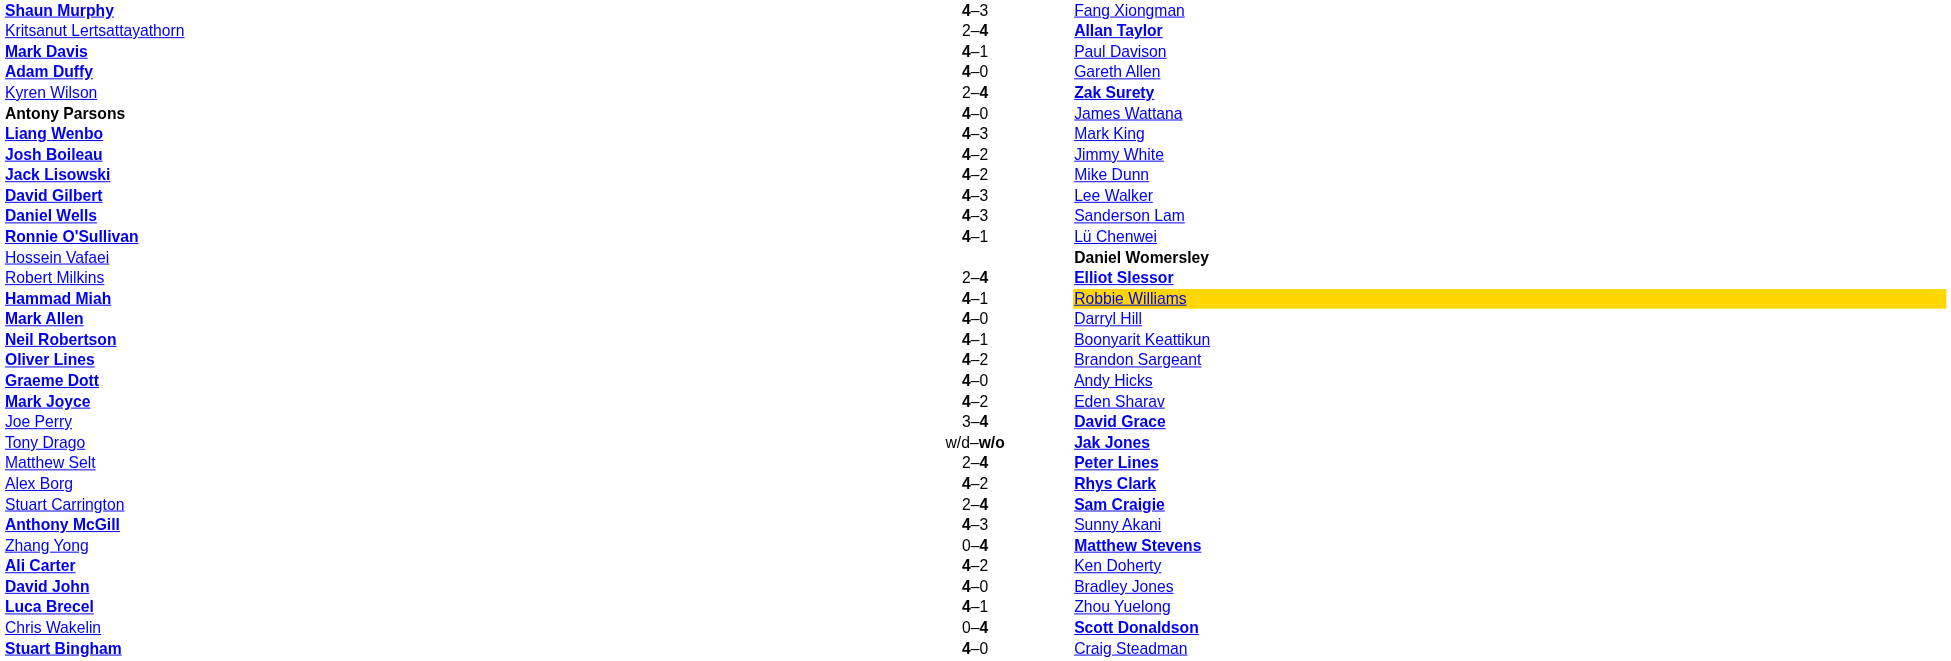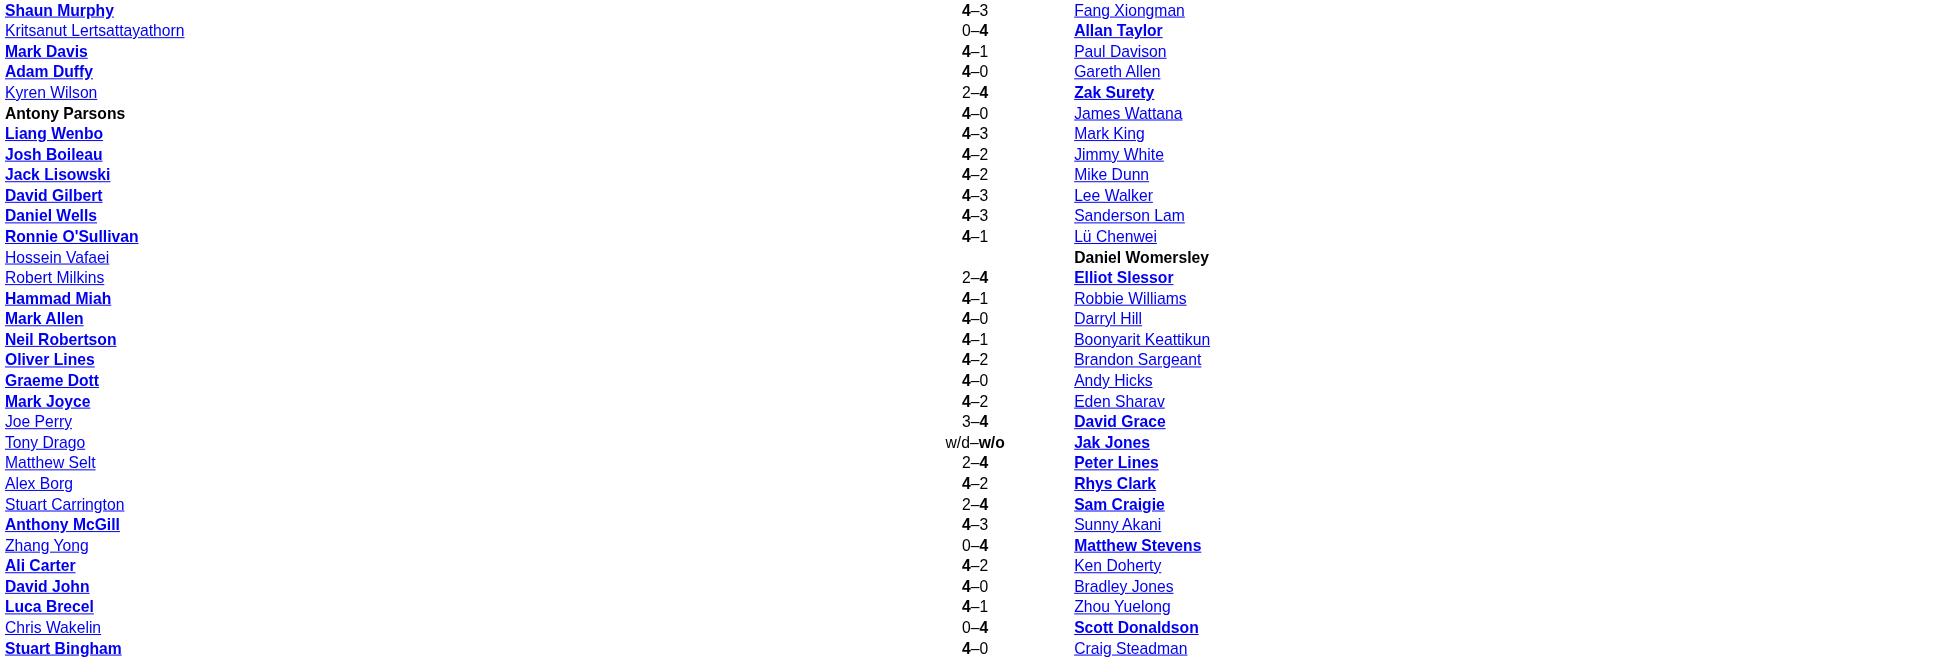Kritsanut Lertsattayathorn | column 2: 2–4 -> 0–4
Hammad Miah | column 3: gold background -> no background
